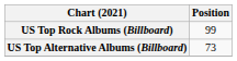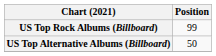US Top Alternative Albums (Billboard) | Position: 73 -> 50
